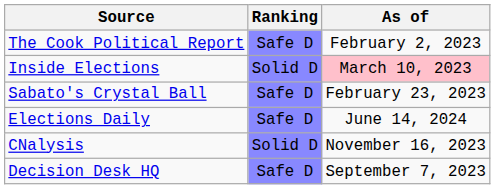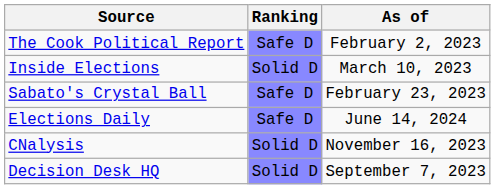Inside Elections | As of: pink background -> no background
Decision Desk HQ | Ranking: Safe D -> Solid D
